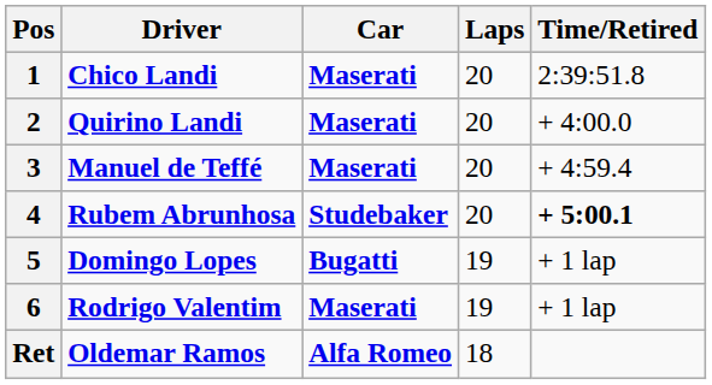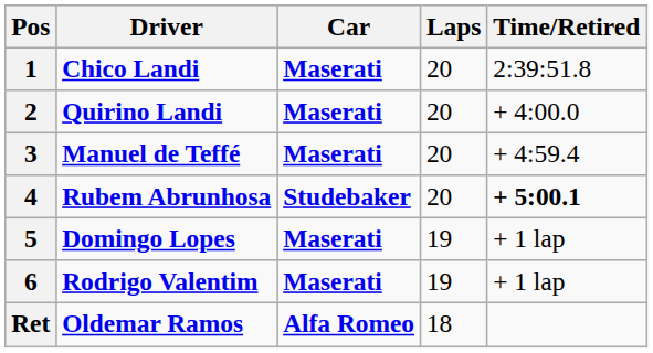5 | Car: Bugatti -> Maserati
